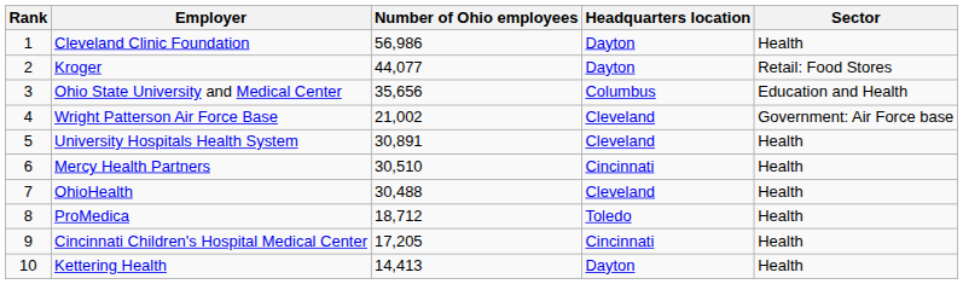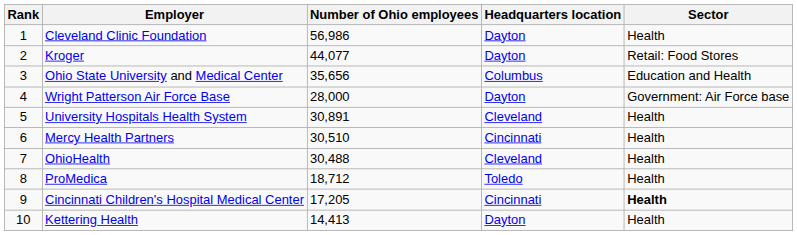Wright Patterson Air Force Base | Number of Ohio employees: 21,002 -> 28,000
Wright Patterson Air Force Base | Headquarters location: Cleveland -> Dayton
Cincinnati Children's Hospital Medical Center | Sector: normal -> bold
